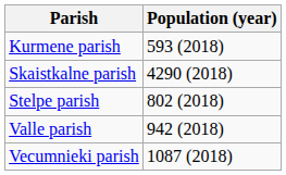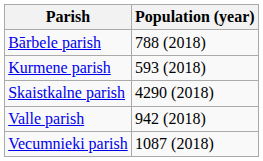+ row: Bārbele parish | 788 (2018)
- row: Stelpe parish | 802 (2018)
